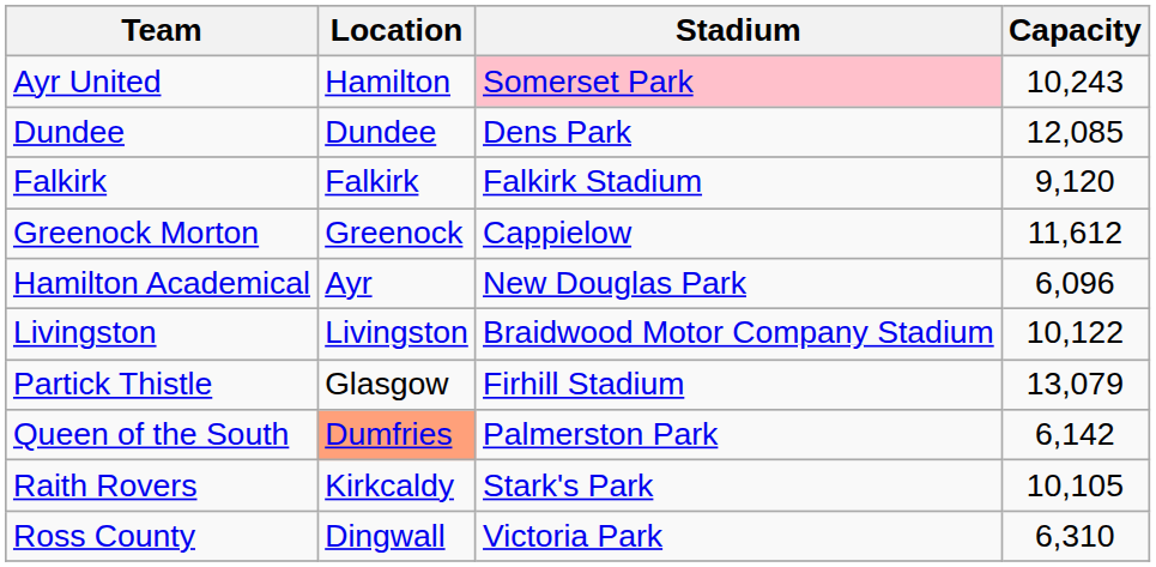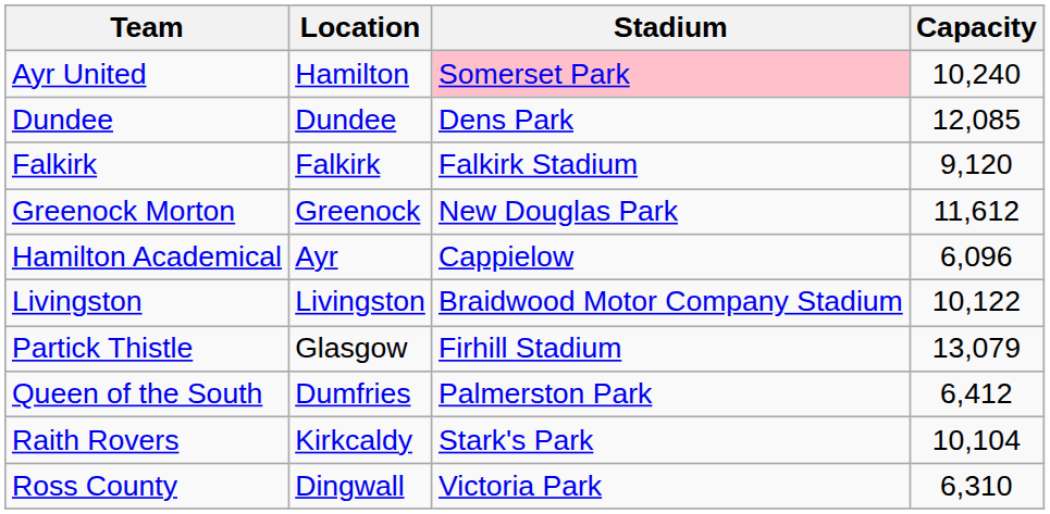Ayr United | Capacity: 10,243 -> 10,240
Greenock Morton | Stadium: Cappielow -> New Douglas Park
Hamilton Academical | Stadium: New Douglas Park -> Cappielow
Queen of the South | Location: lightsalmon background -> no background
Queen of the South | Capacity: 6,142 -> 6,412
Raith Rovers | Capacity: 10,105 -> 10,104
